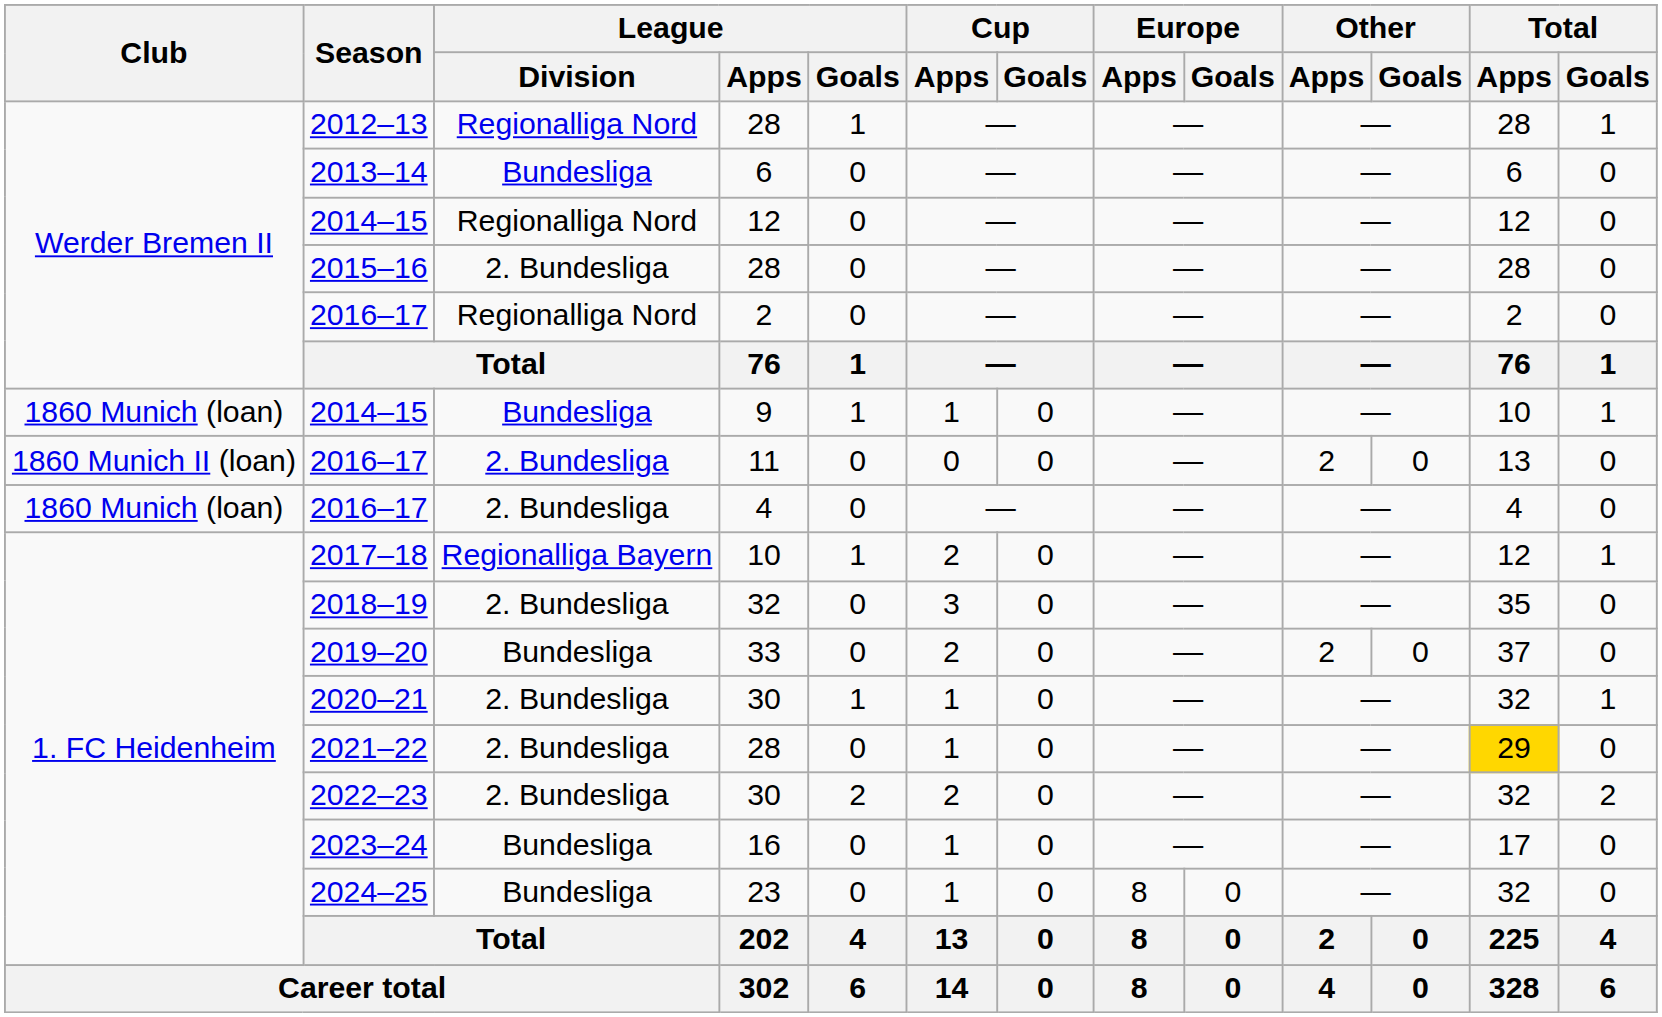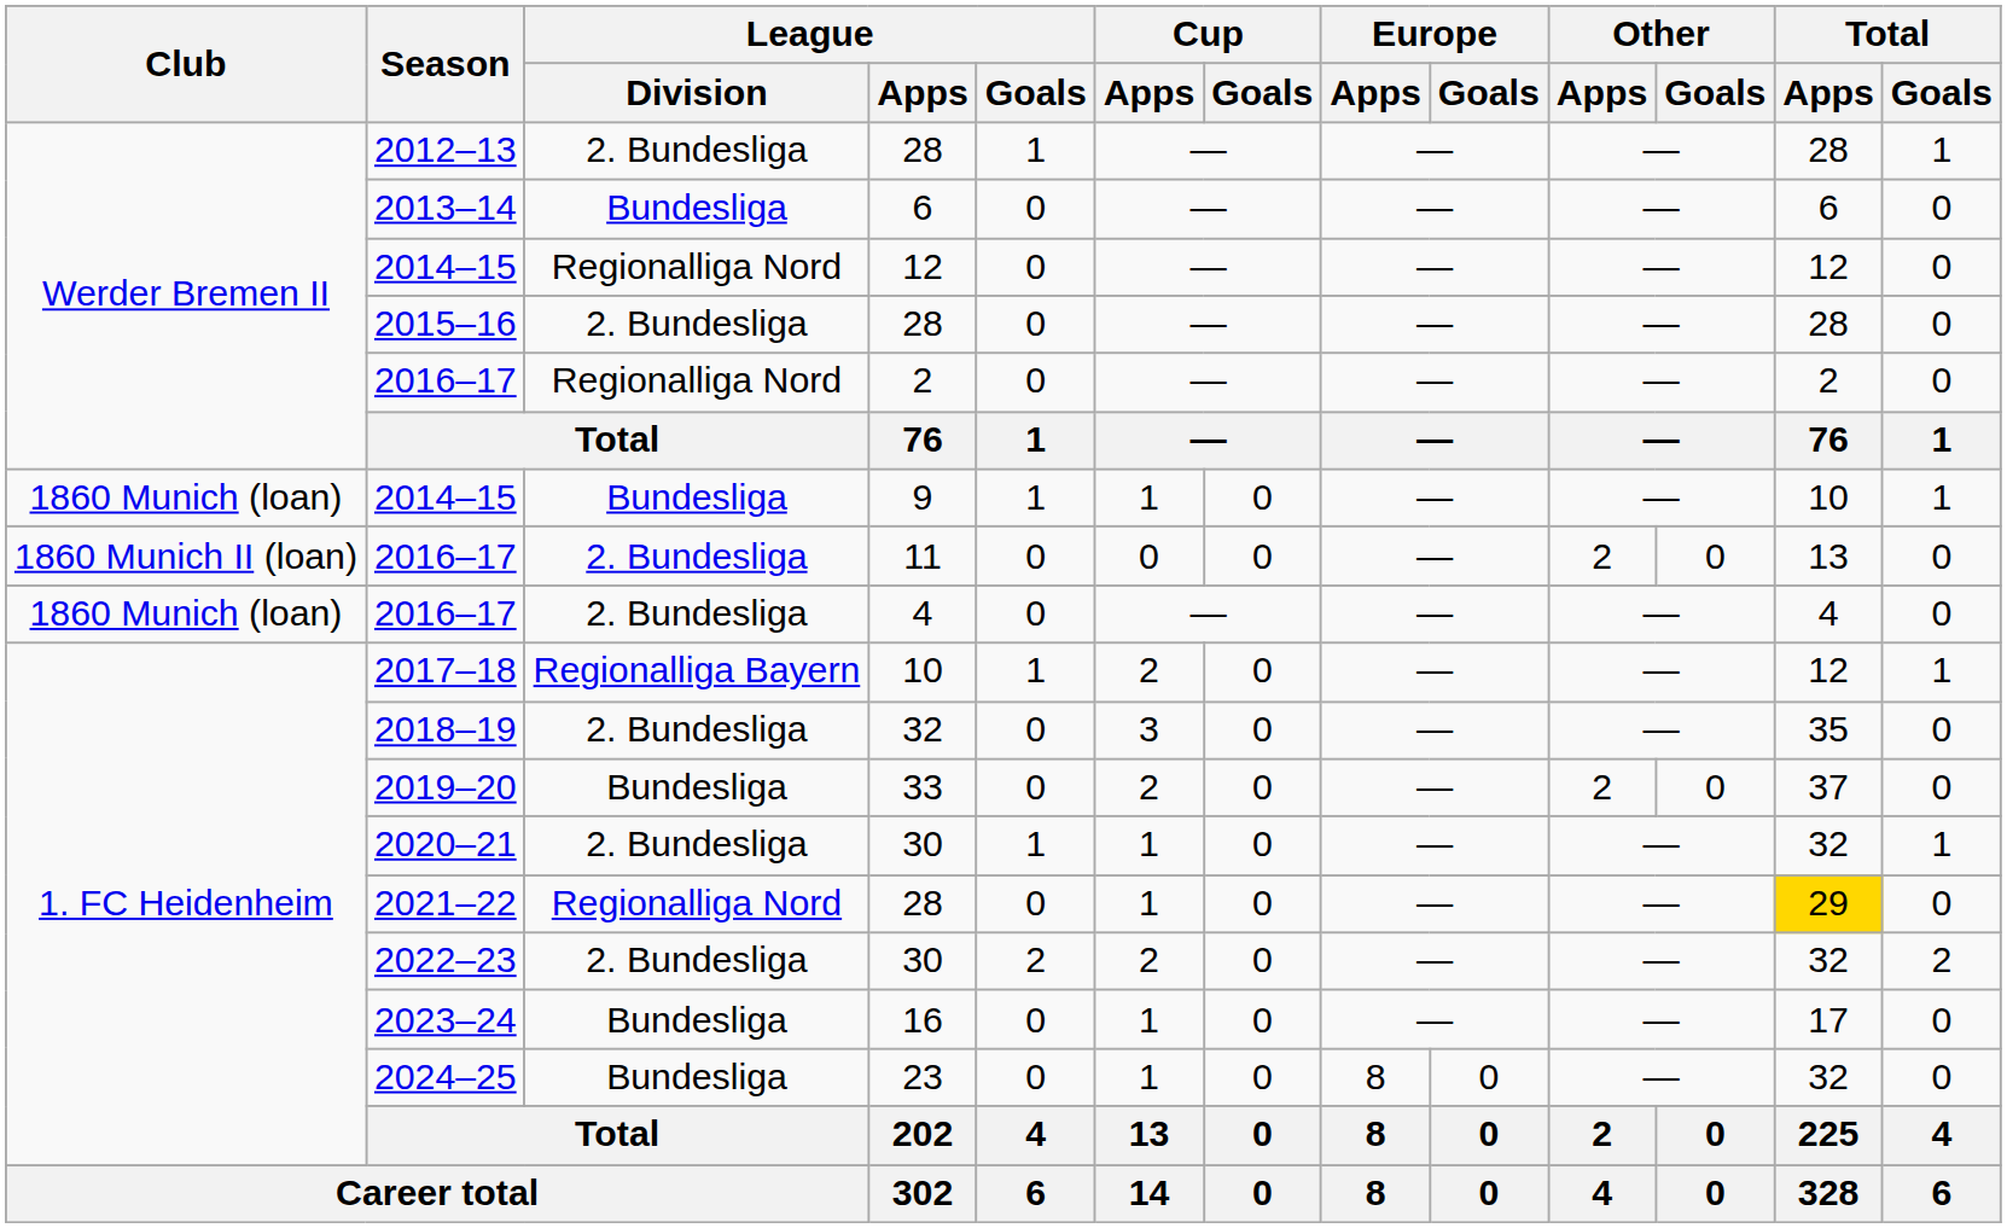2012–13 | League / Division: Regionalliga Nord -> 2. Bundesliga
2021–22 | League / Division: 2. Bundesliga -> Regionalliga Nord
